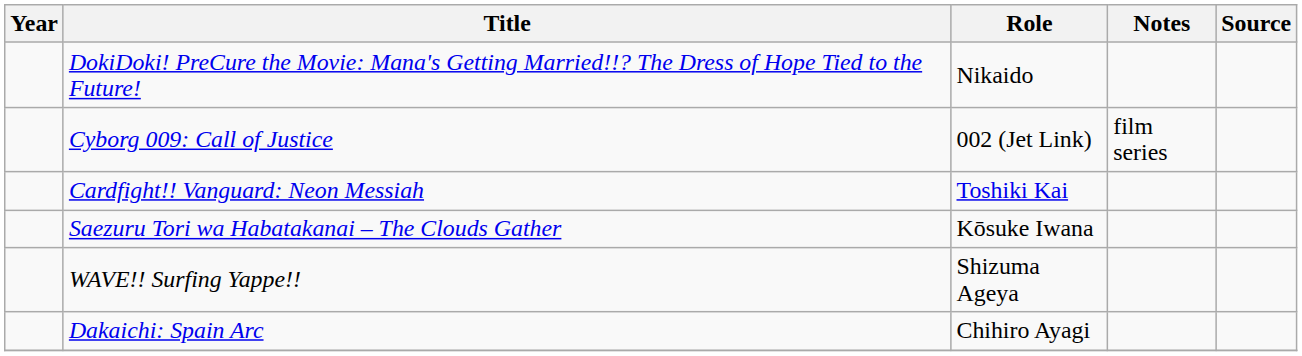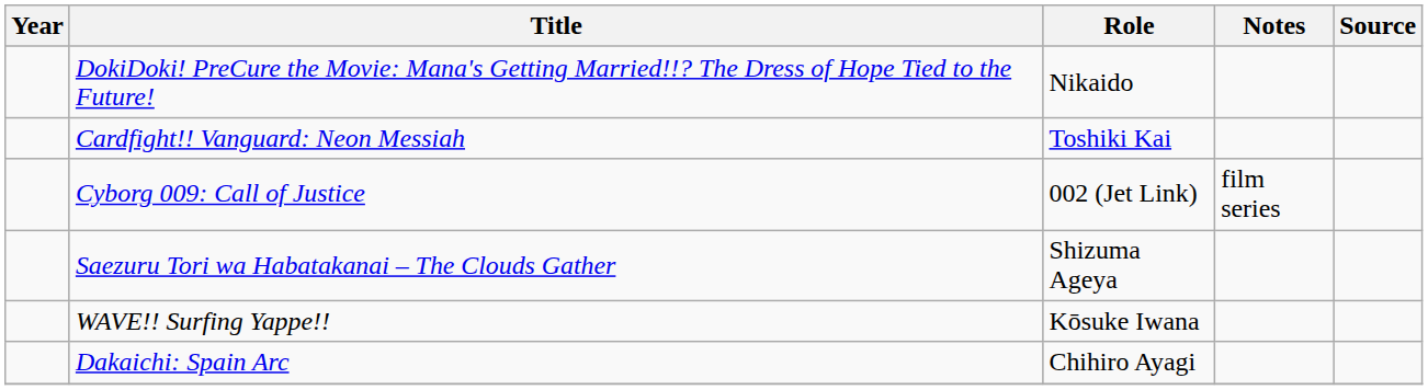rows swapped: Cardfight!! Vanguard: Neon Messiah <-> Cyborg 009: Call of Justice
Saezuru Tori wa Habatakanai – The Clouds Gather | Role: Kōsuke Iwana -> Shizuma Ageya
WAVE!! Surfing Yappe!! | Role: Shizuma Ageya -> Kōsuke Iwana
